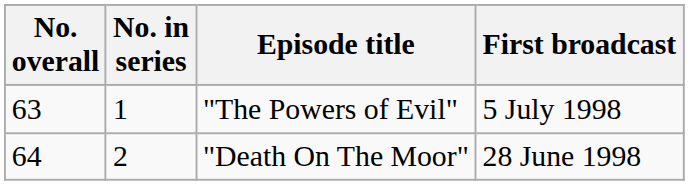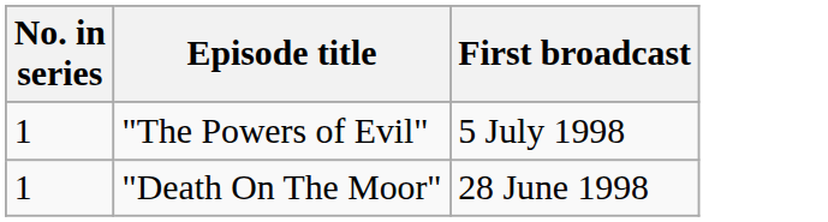- column: No. overall | 63 | 64
"Death On The Moor" | No. in series: 2 -> 1
